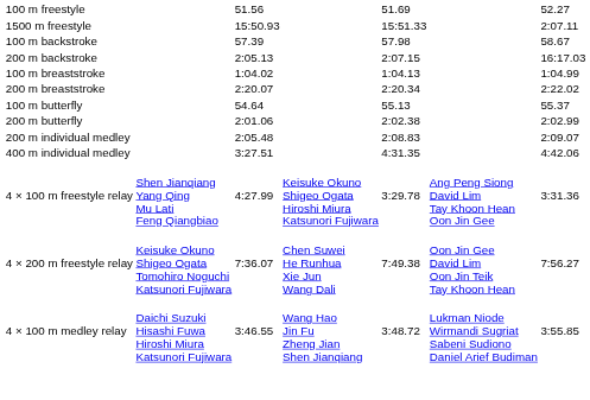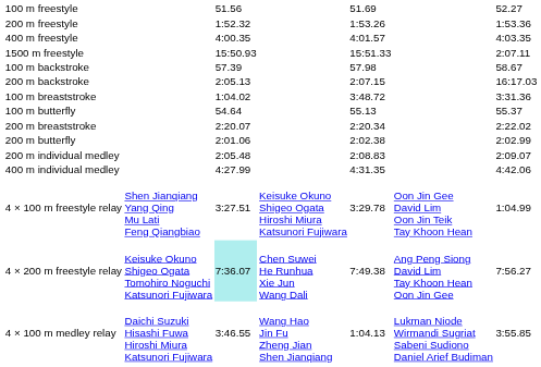+ row: 200 m freestyle | 1:52.32 | 1:53.26 | 1:53.36
+ row: 400 m freestyle | 4:00.35 | 4:01.57 | 4:03.35
100 m breaststroke | column 5: 1:04.13 -> 3:48.72
100 m breaststroke | column 7: 1:04.99 -> 3:31.36
rows swapped: 200 m breaststroke <-> 100 m butterfly
400 m individual medley | column 3: 3:27.51 -> 4:27.99
4 × 100 m freestyle relay | column 3: 4:27.99 -> 3:27.51
4 × 100 m freestyle relay | column 6: Ang Peng Siong David Lim Tay Khoon Hean Oon Jin Gee -> Oon Jin Gee David Lim Oon Jin Teik Tay Khoon Hean
4 × 100 m freestyle relay | column 7: 3:31.36 -> 1:04.99
4 × 200 m freestyle relay | column 3: no background -> paleturquoise background
4 × 200 m freestyle relay | column 6: Oon Jin Gee David Lim Oon Jin Teik Tay Khoon Hean -> Ang Peng Siong David Lim Tay Khoon Hean Oon Jin Gee
4 × 100 m medley relay | column 5: 3:48.72 -> 1:04.13
